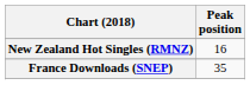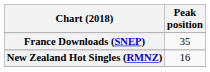rows swapped: France Downloads (SNEP) <-> New Zealand Hot Singles (RMNZ)
